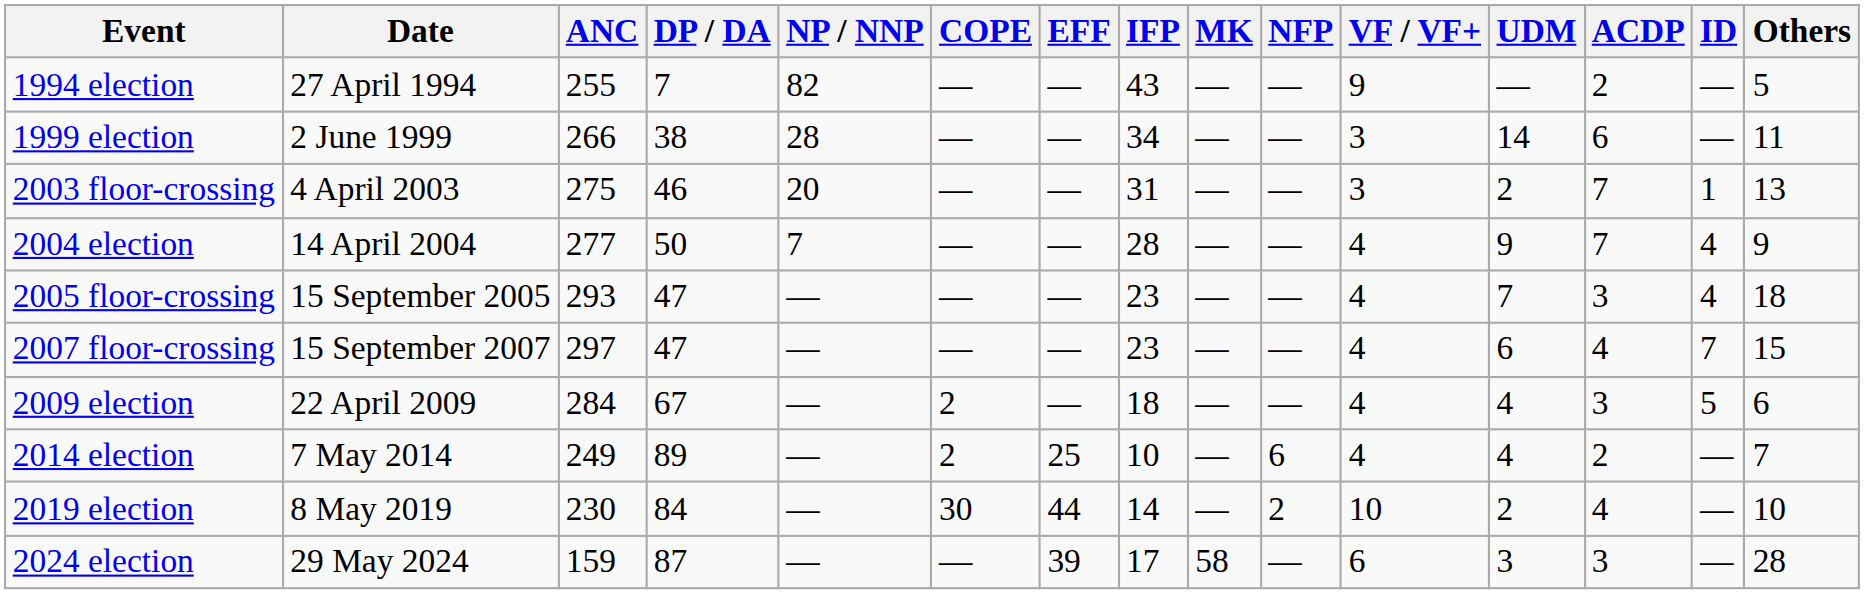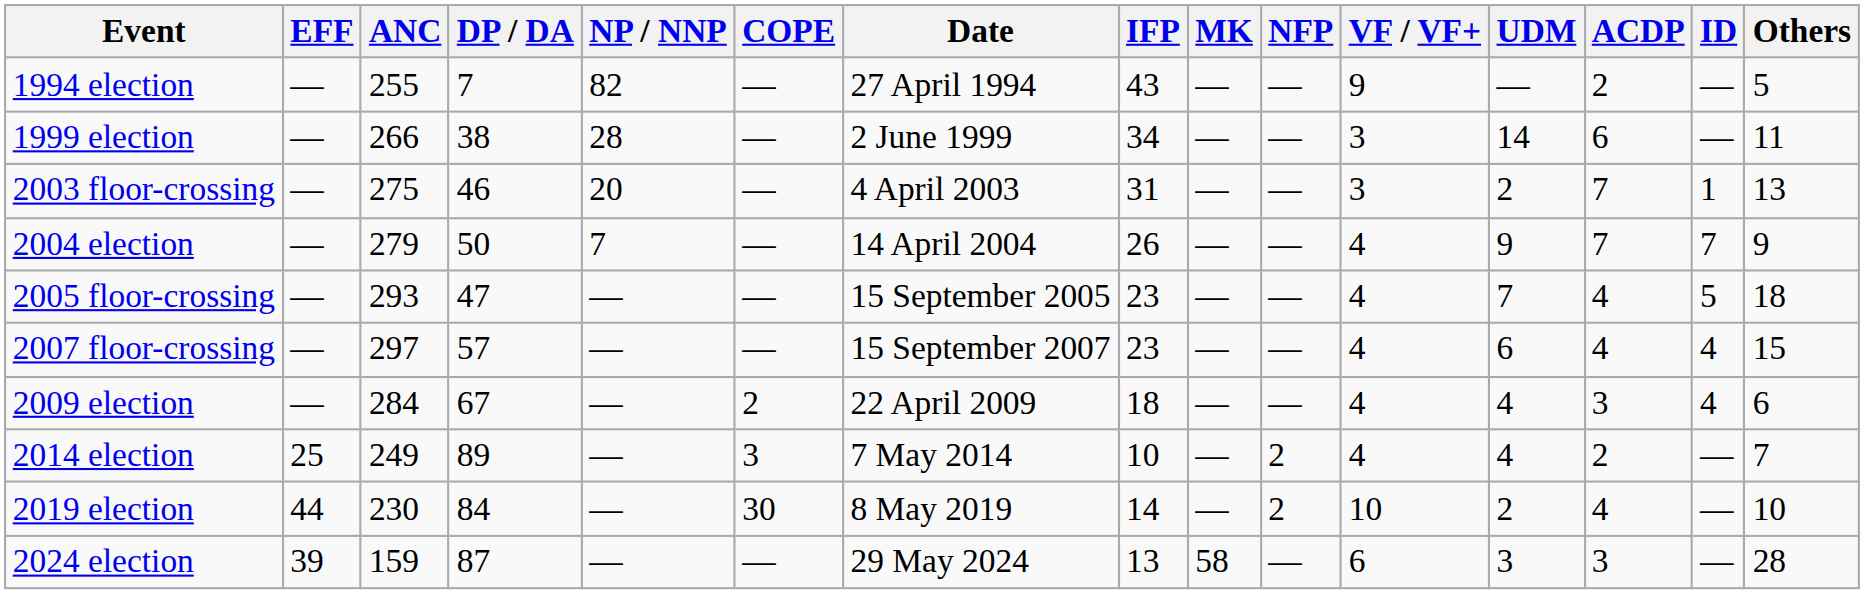columns swapped: Date <-> EFF
2004 election | ANC: 277 -> 279
2004 election | IFP: 28 -> 26
2004 election | ID: 4 -> 7
2005 floor-crossing | ACDP: 3 -> 4
2005 floor-crossing | ID: 4 -> 5
2007 floor-crossing | DP / DA: 47 -> 57
2007 floor-crossing | ID: 7 -> 4
2009 election | ID: 5 -> 4
2014 election | COPE: 2 -> 3
2014 election | NFP: 6 -> 2
2024 election | IFP: 17 -> 13
